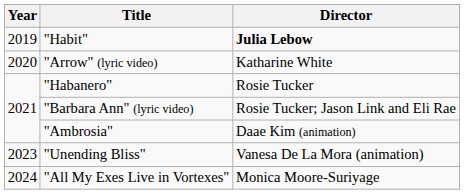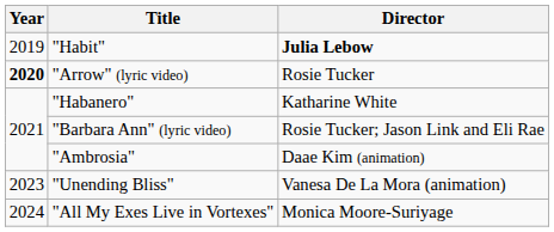"Arrow" (lyric video) | Year: normal -> bold
"Arrow" (lyric video) | Director: Katharine White -> Rosie Tucker
"Habanero" | Director: Rosie Tucker -> Katharine White
